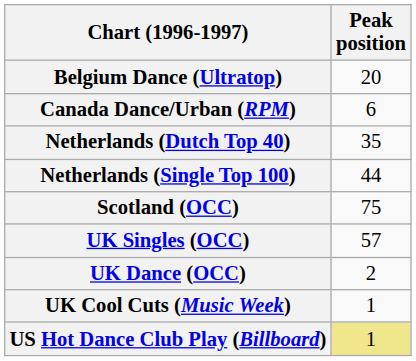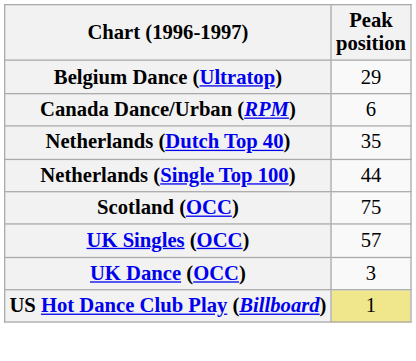Belgium Dance (Ultratop) | Peak position: 20 -> 29
UK Dance (OCC) | Peak position: 2 -> 3
- row: UK Cool Cuts (Music Week) | 1
